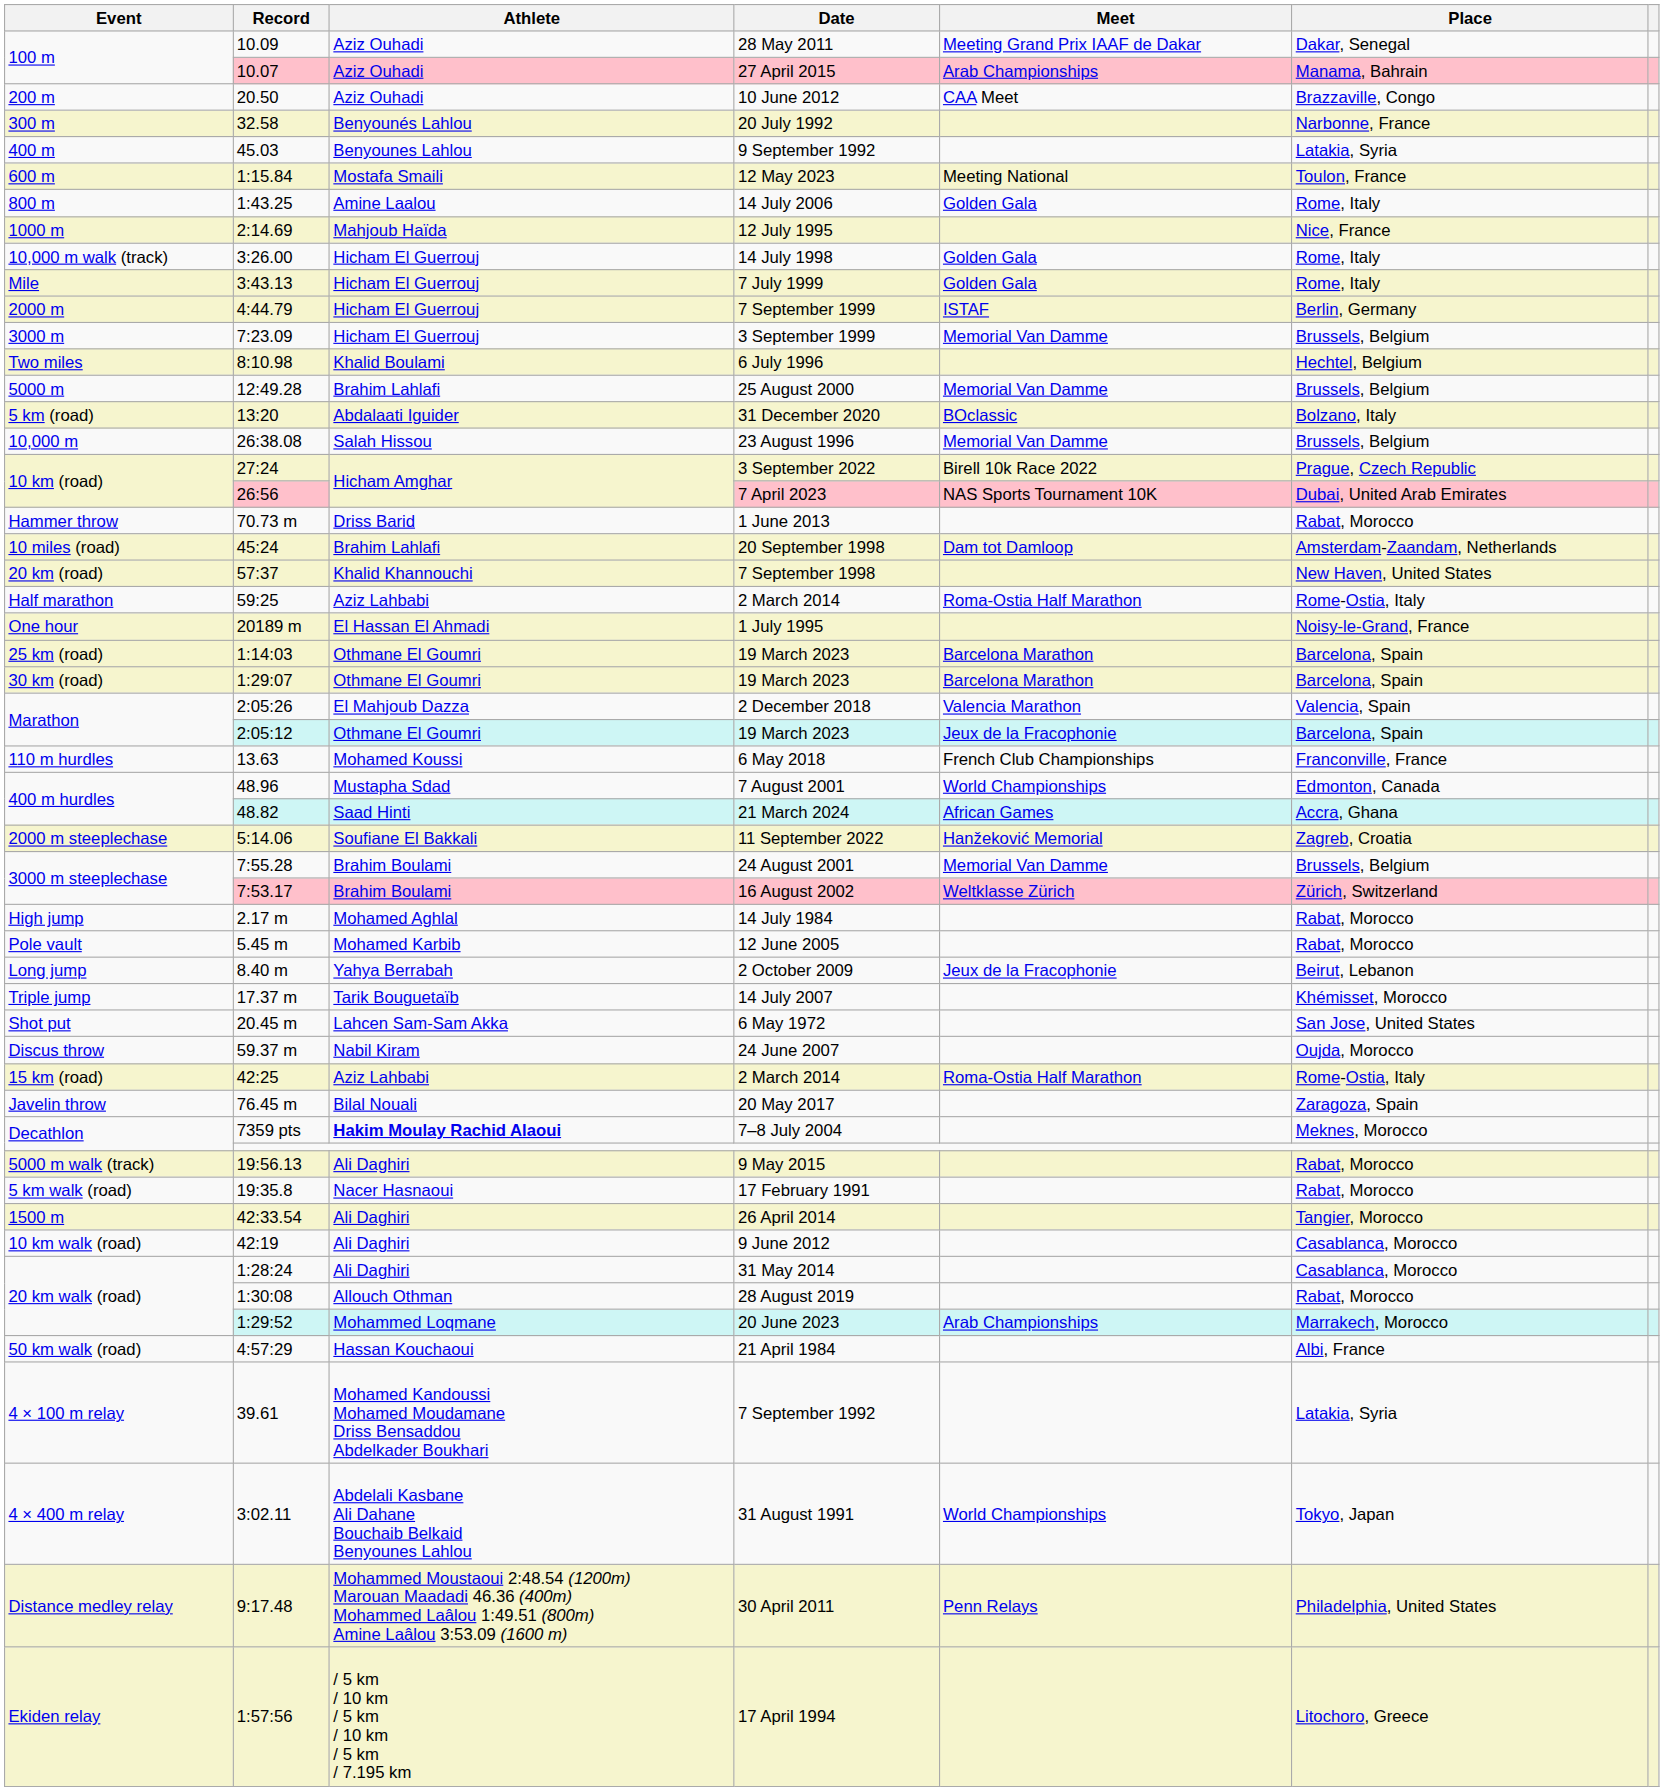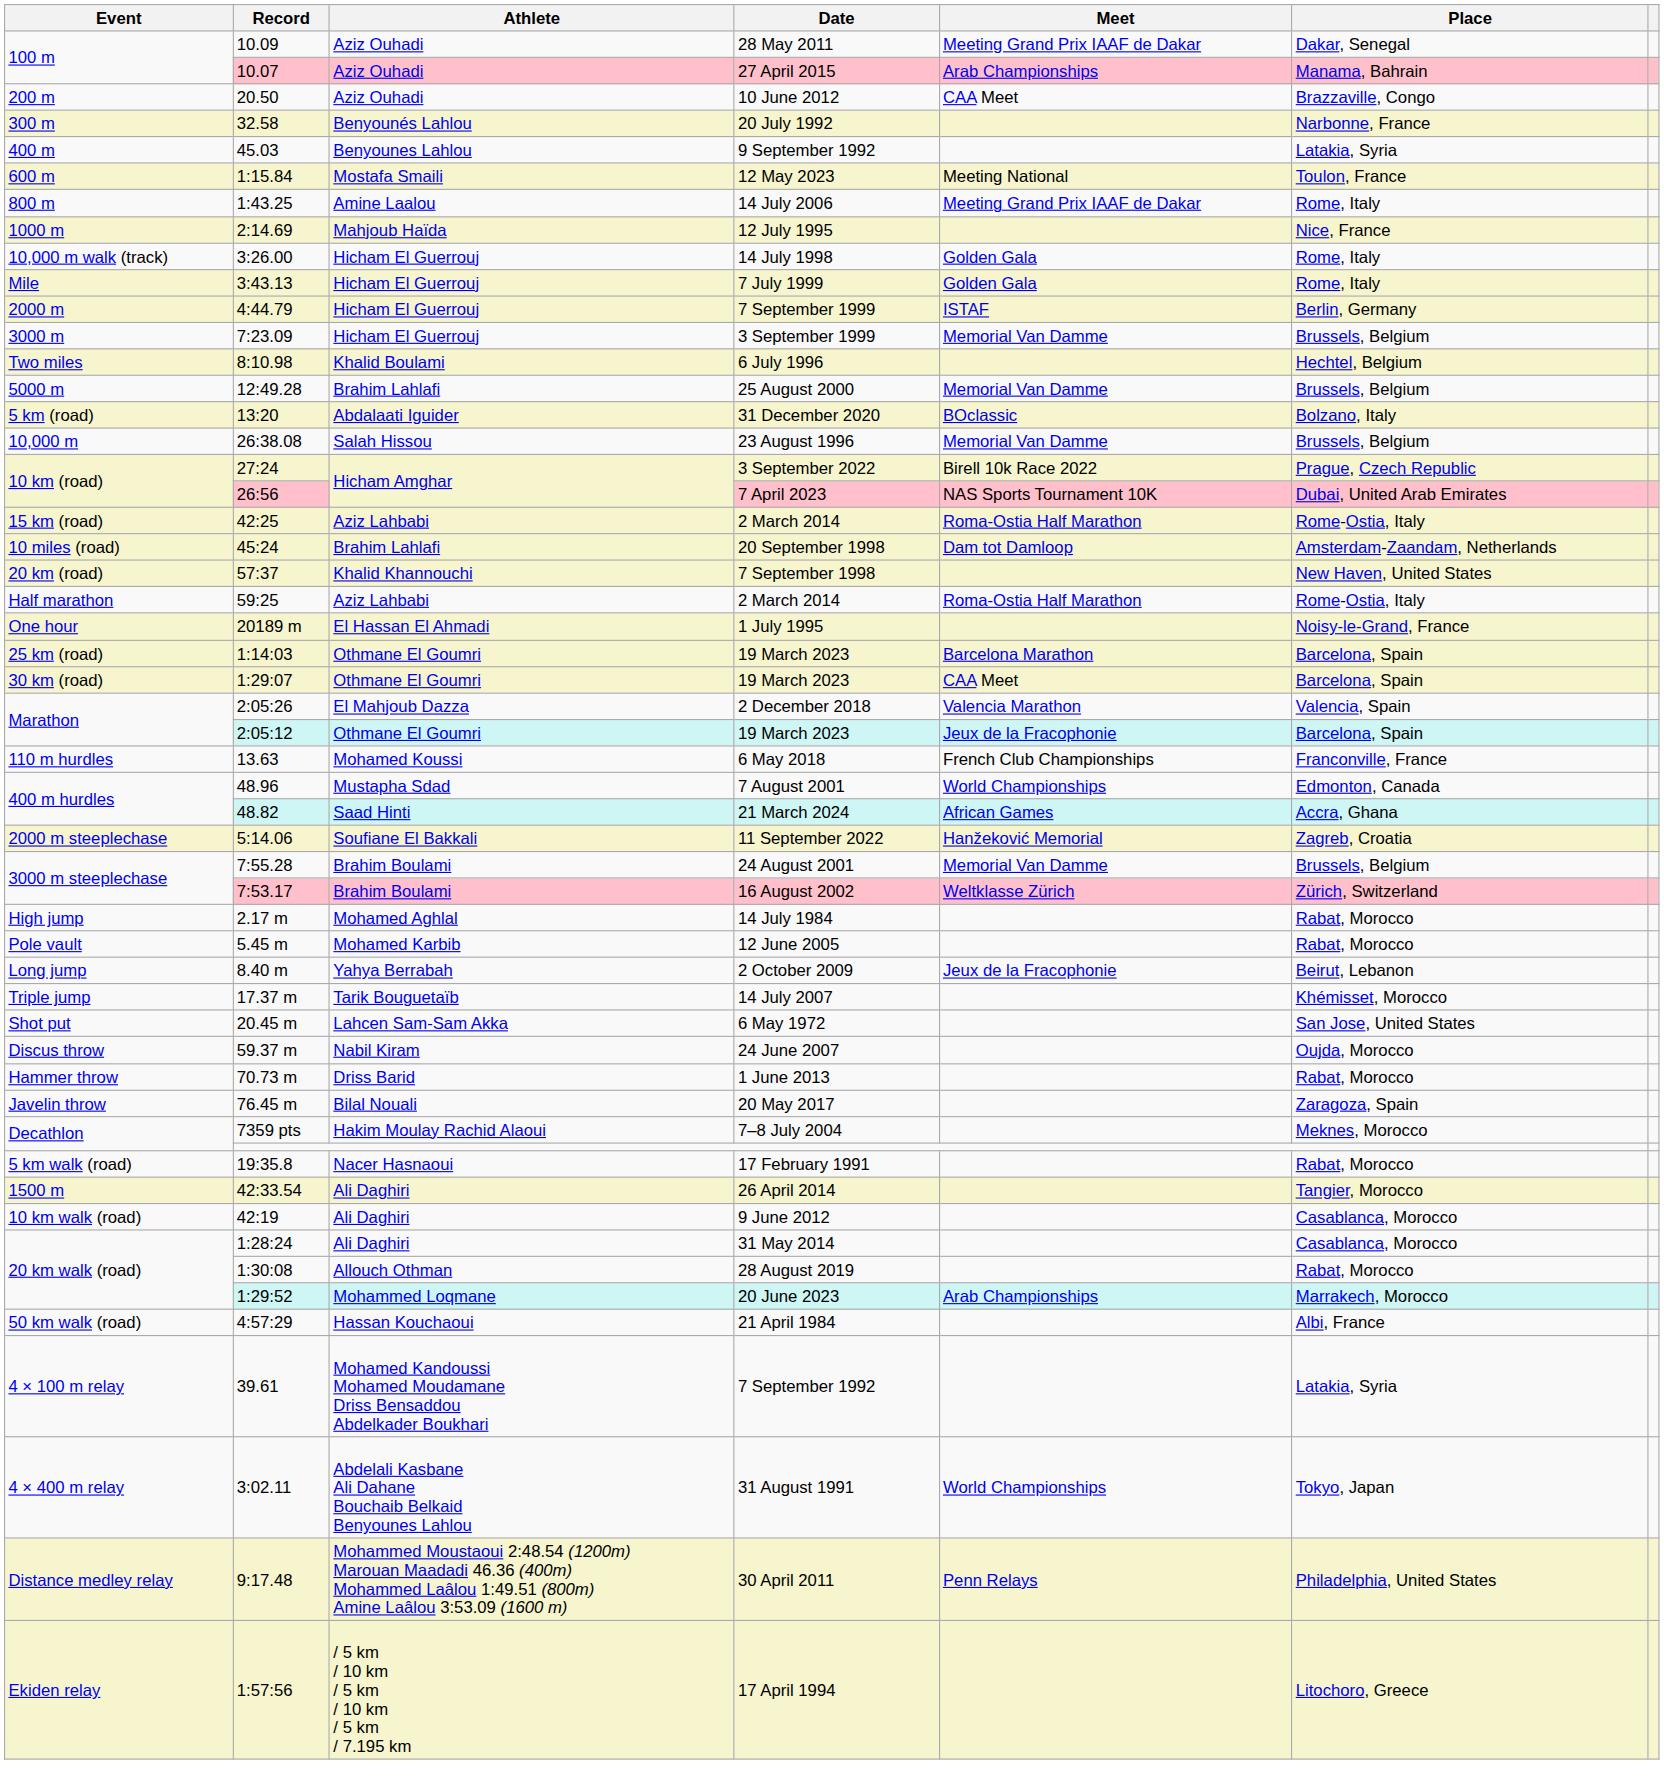14 July 2006 | Meet: Golden Gala -> Meeting Grand Prix IAAF de Dakar
rows swapped: 42:25 / 2 March 2014 <-> 1 June 2013
1:29:07 / 19 March 2023 | Meet: Barcelona Marathon -> CAA Meet
7–8 July 2004 | Athlete: bold -> normal
- row: 5000 m walk (track) | 19:56.13 | Ali Daghiri | 9 May 2015 | Rabat, Morocco
